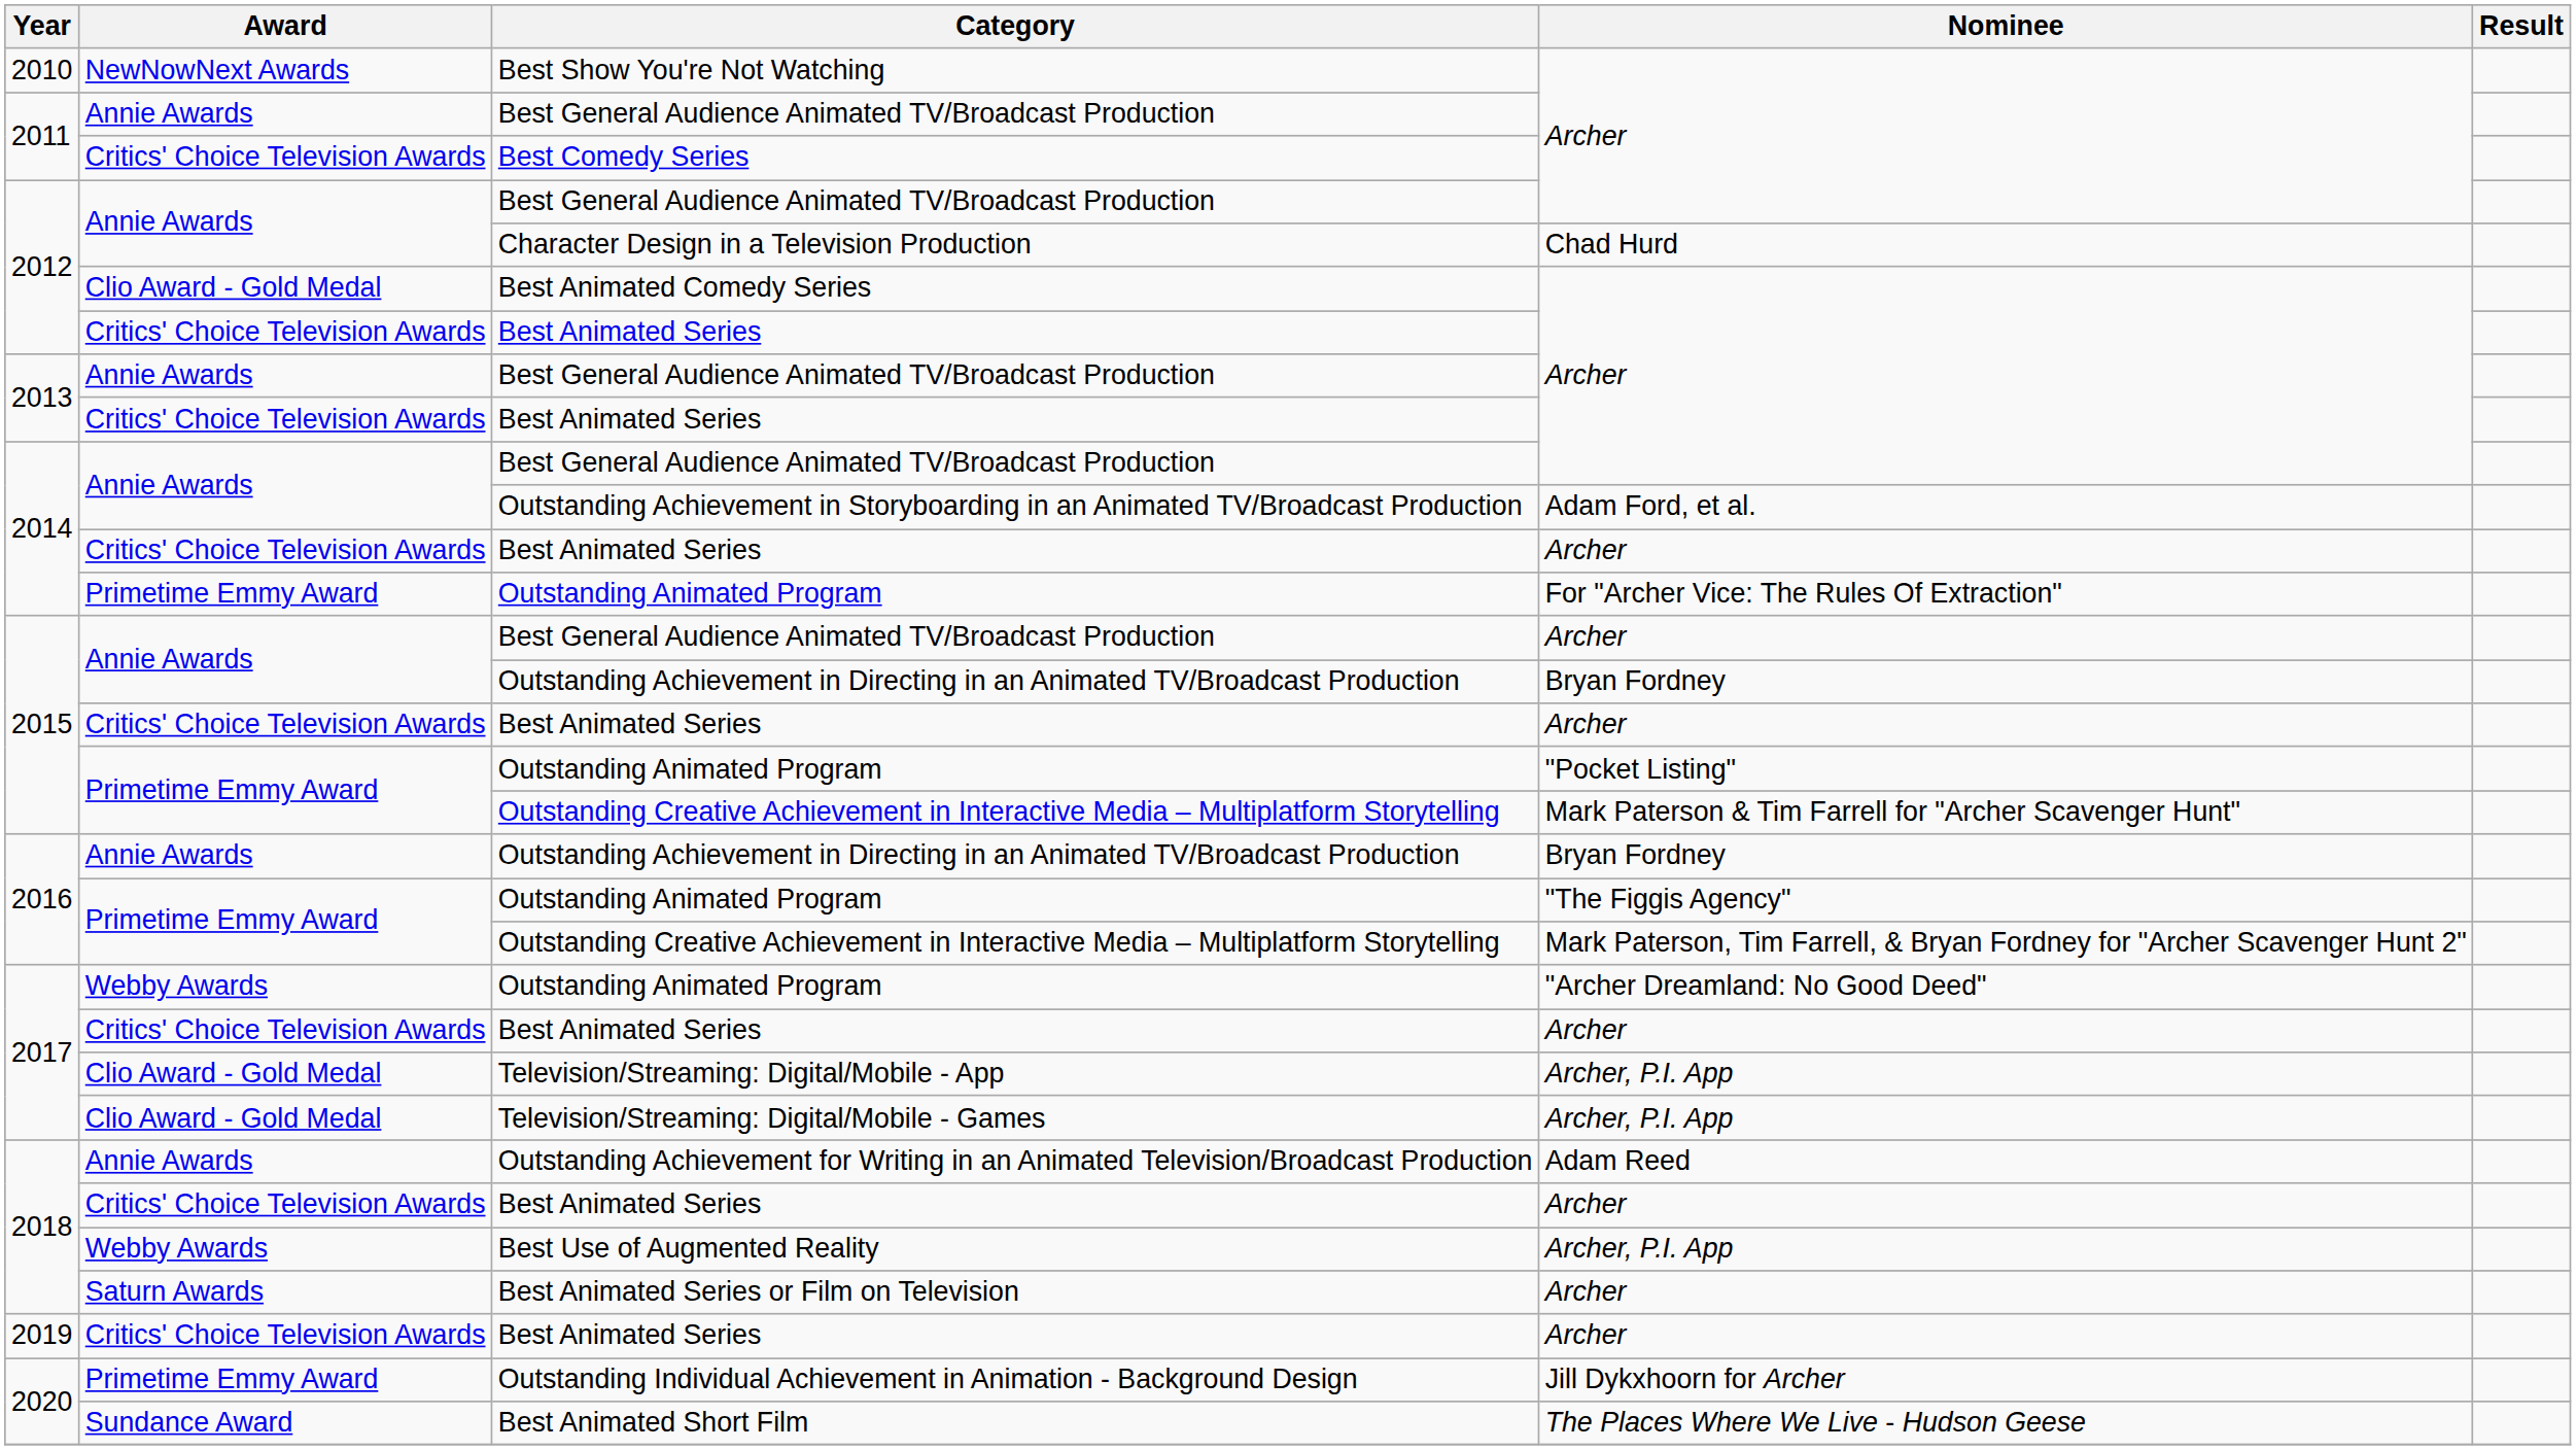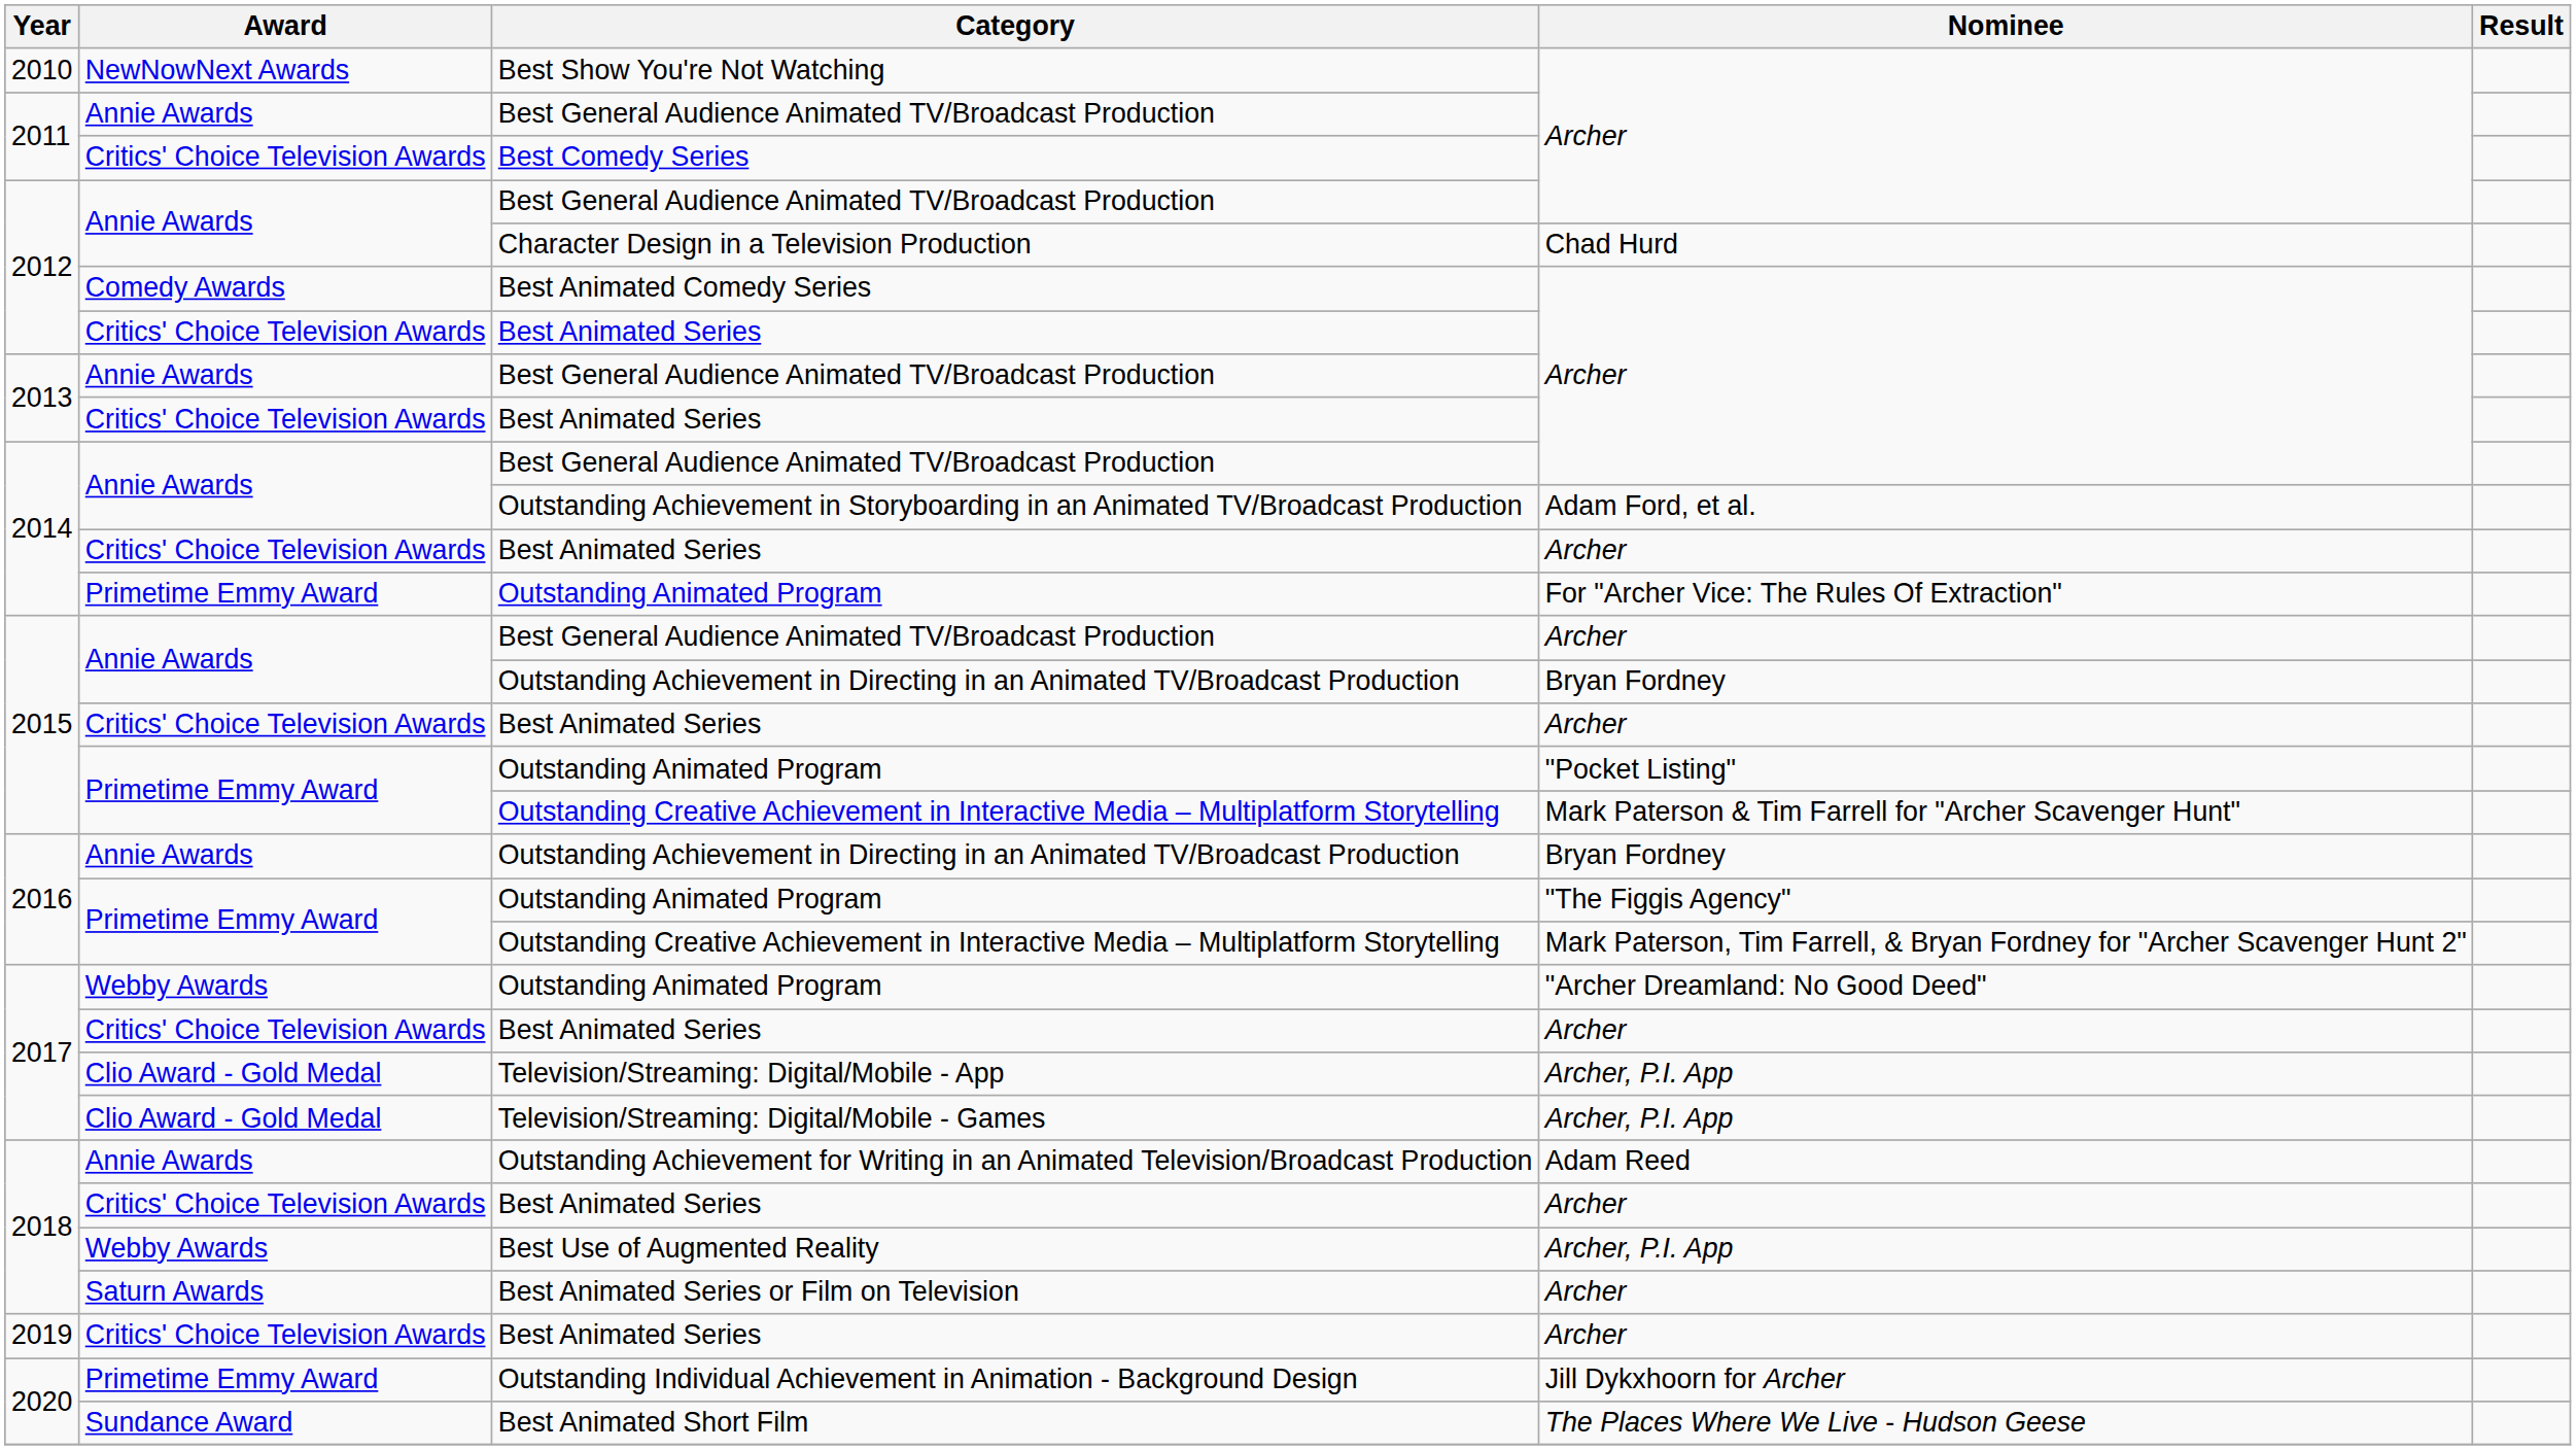Best Animated Comedy Series | Award: Clio Award - Gold Medal -> Comedy Awards
